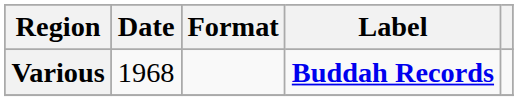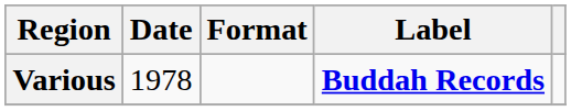Various | Date: 1968 -> 1978
